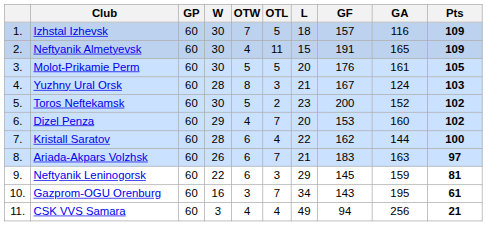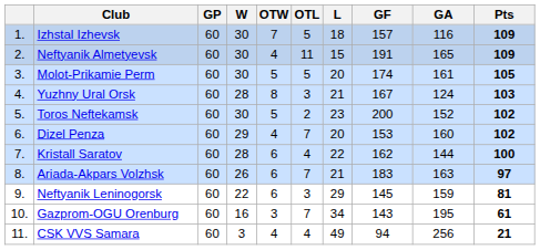Molot-Prikamie Perm | GF: 176 -> 174
